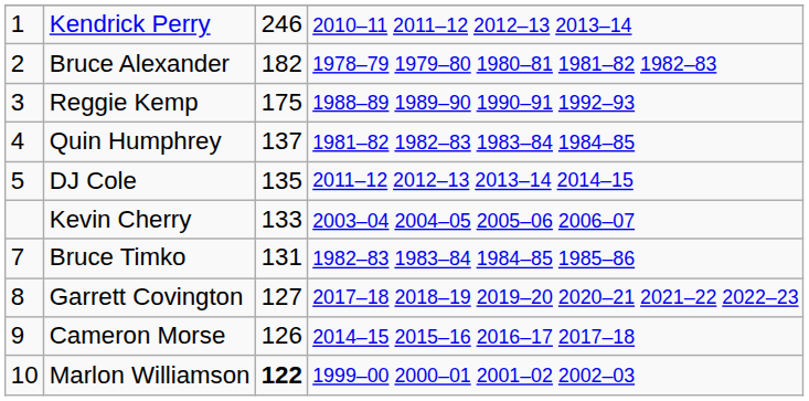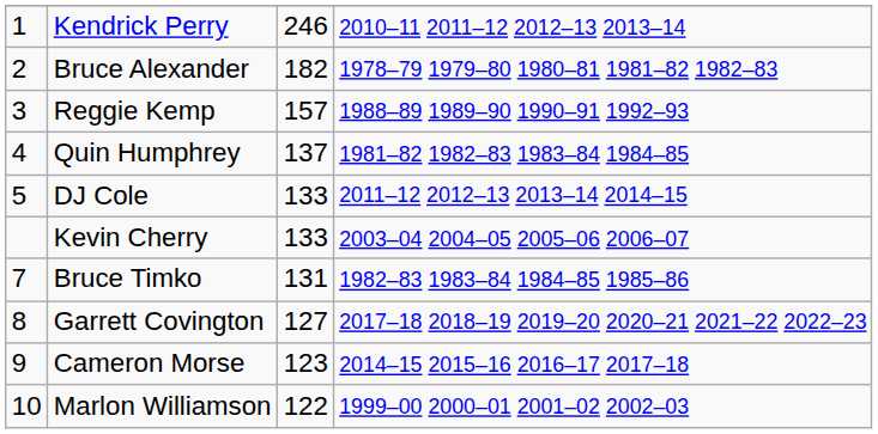Reggie Kemp | column 3: 175 -> 157
DJ Cole | column 3: 135 -> 133
Cameron Morse | column 3: 126 -> 123
Marlon Williamson | column 3: bold -> normal
